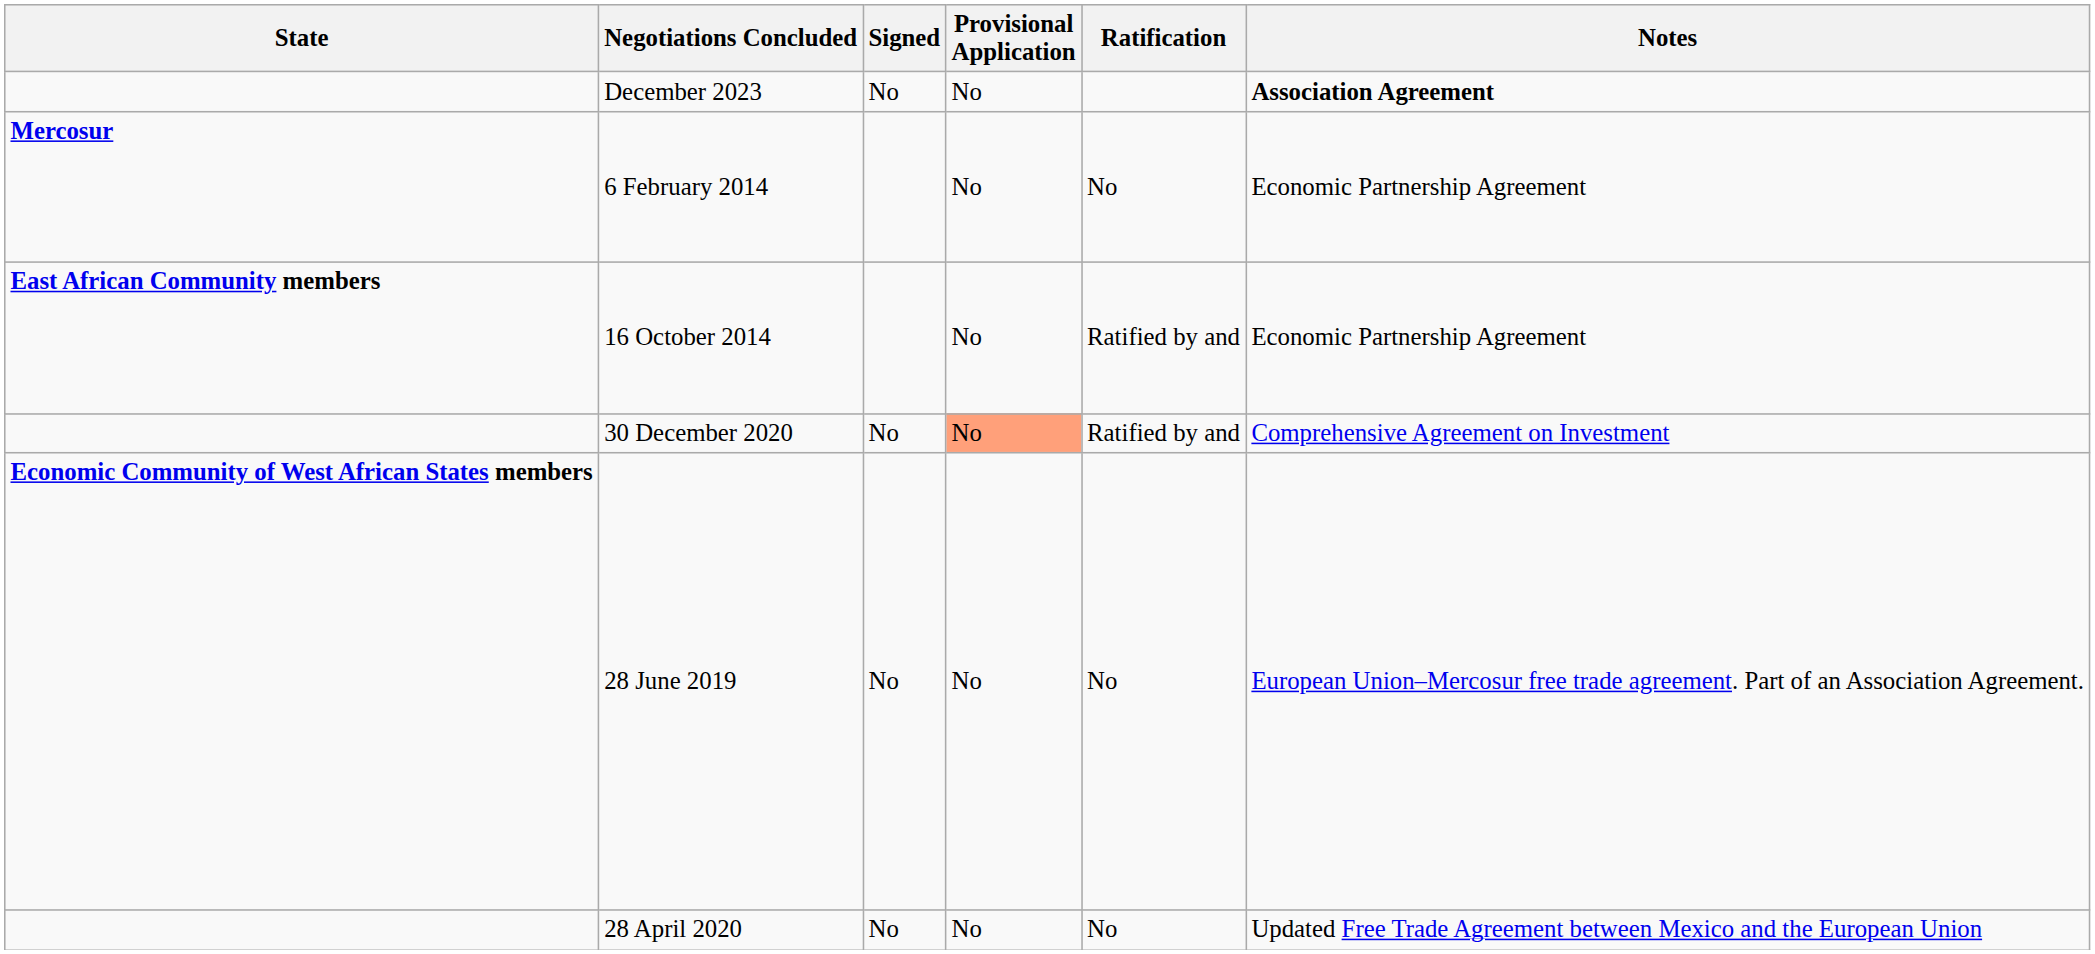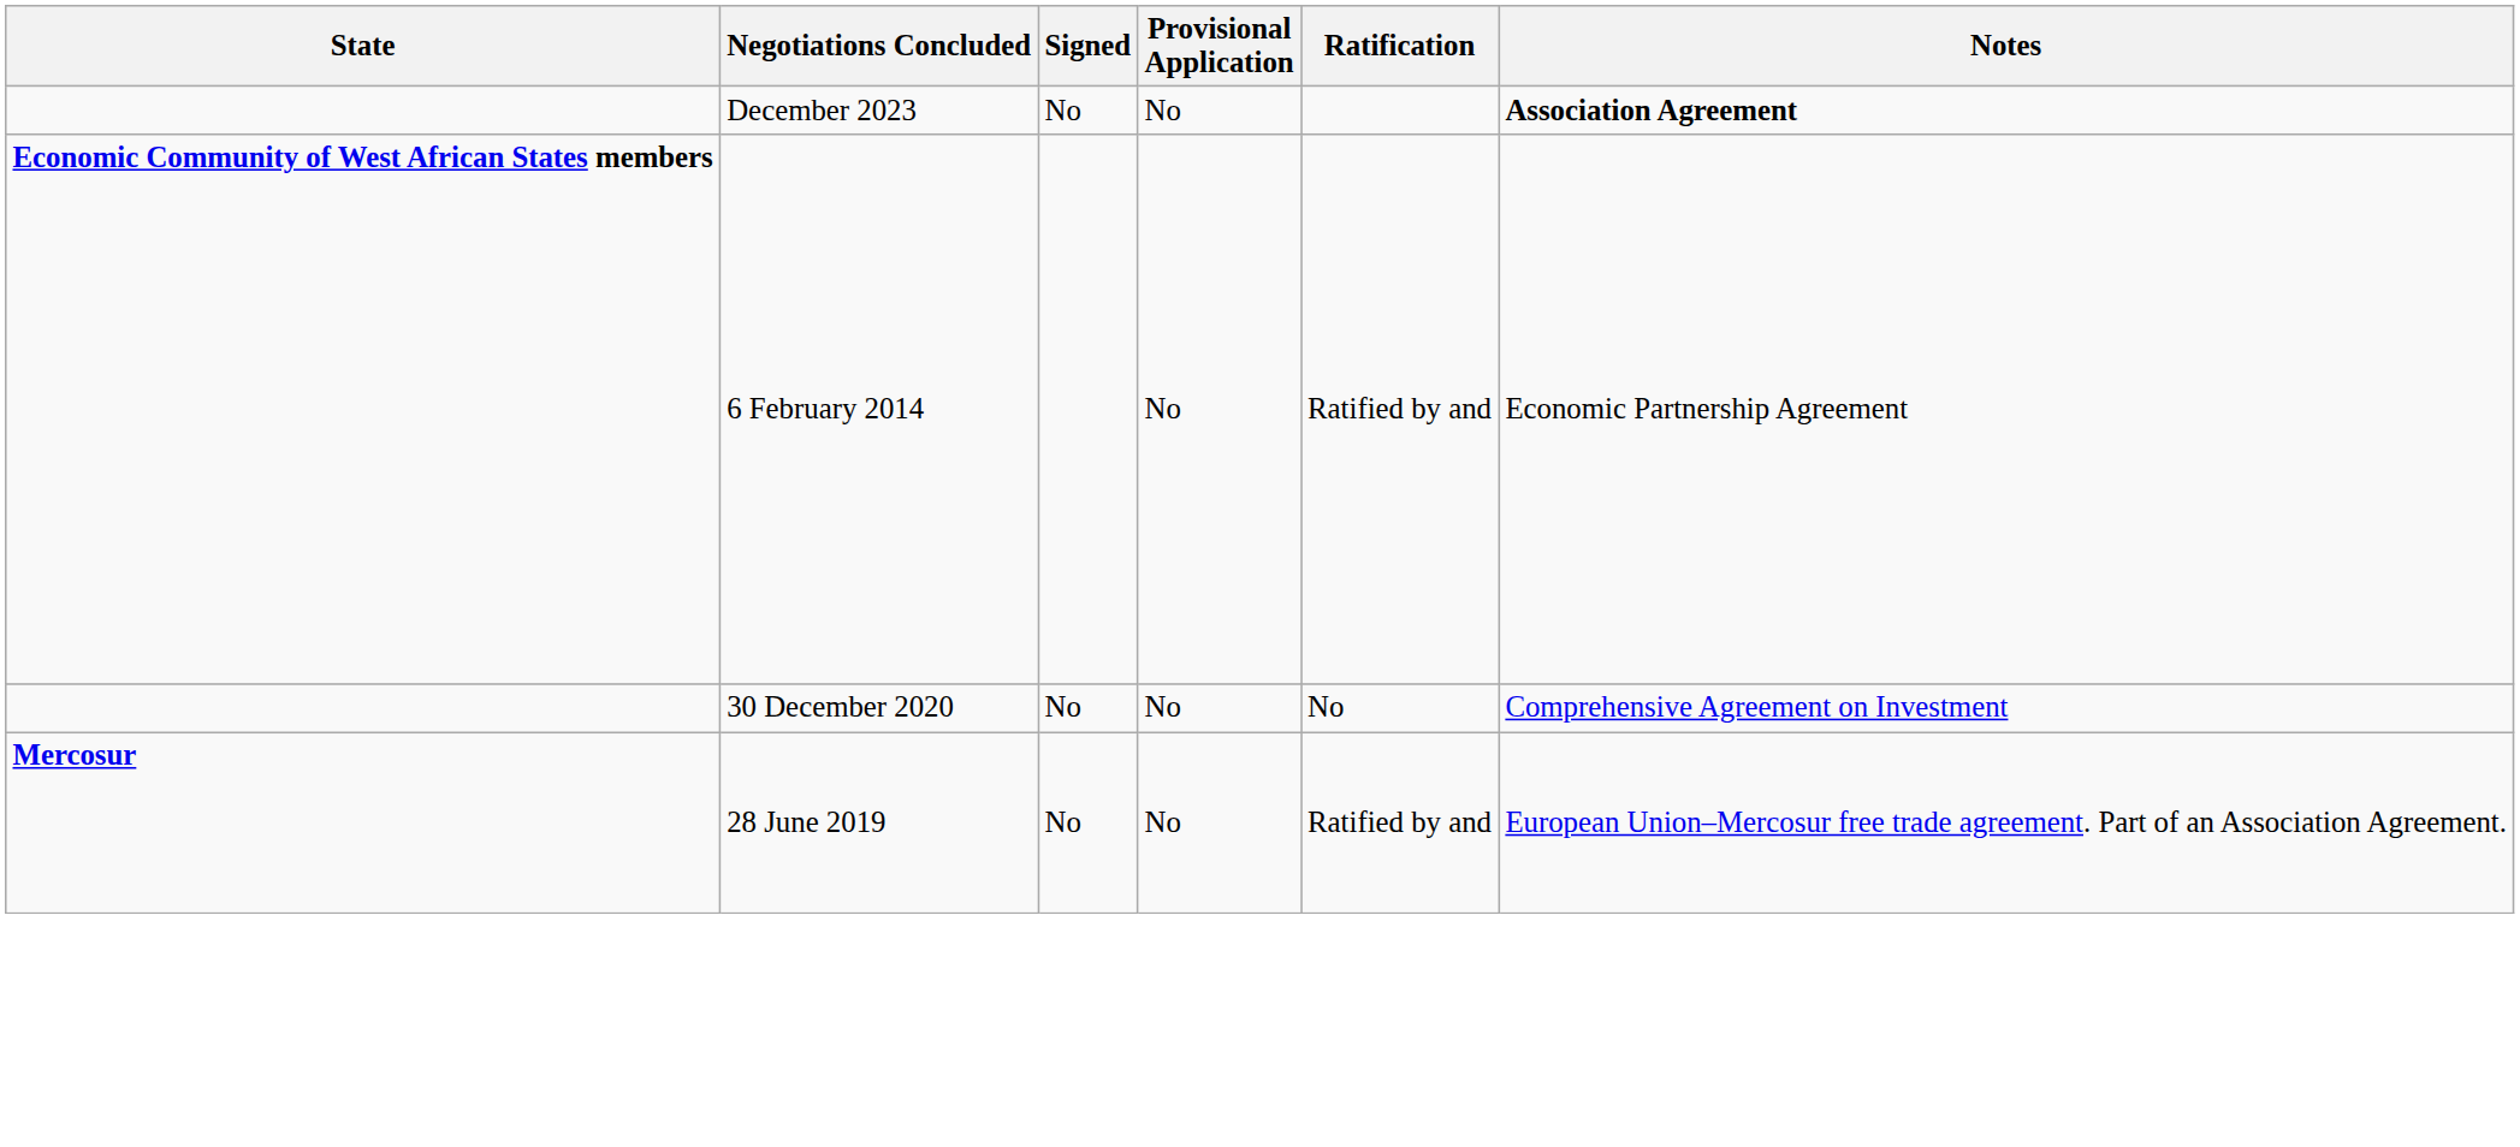6 February 2014 | State: Mercosur -> Economic Community of West African States members
6 February 2014 | Ratification: No -> Ratified by and
- row: East African Community members | 16 October 2014 | No | Ratified by and | Economic Partnership Agreement
30 December 2020 | Provisional Application: lightsalmon background -> no background
30 December 2020 | Ratification: Ratified by and -> No
28 June 2019 | State: Economic Community of West African States members -> Mercosur
28 June 2019 | Ratification: No -> Ratified by and
- row: 28 April 2020 | No | No | No | Updated Free Trade Agreement between Mexico and the European Union
